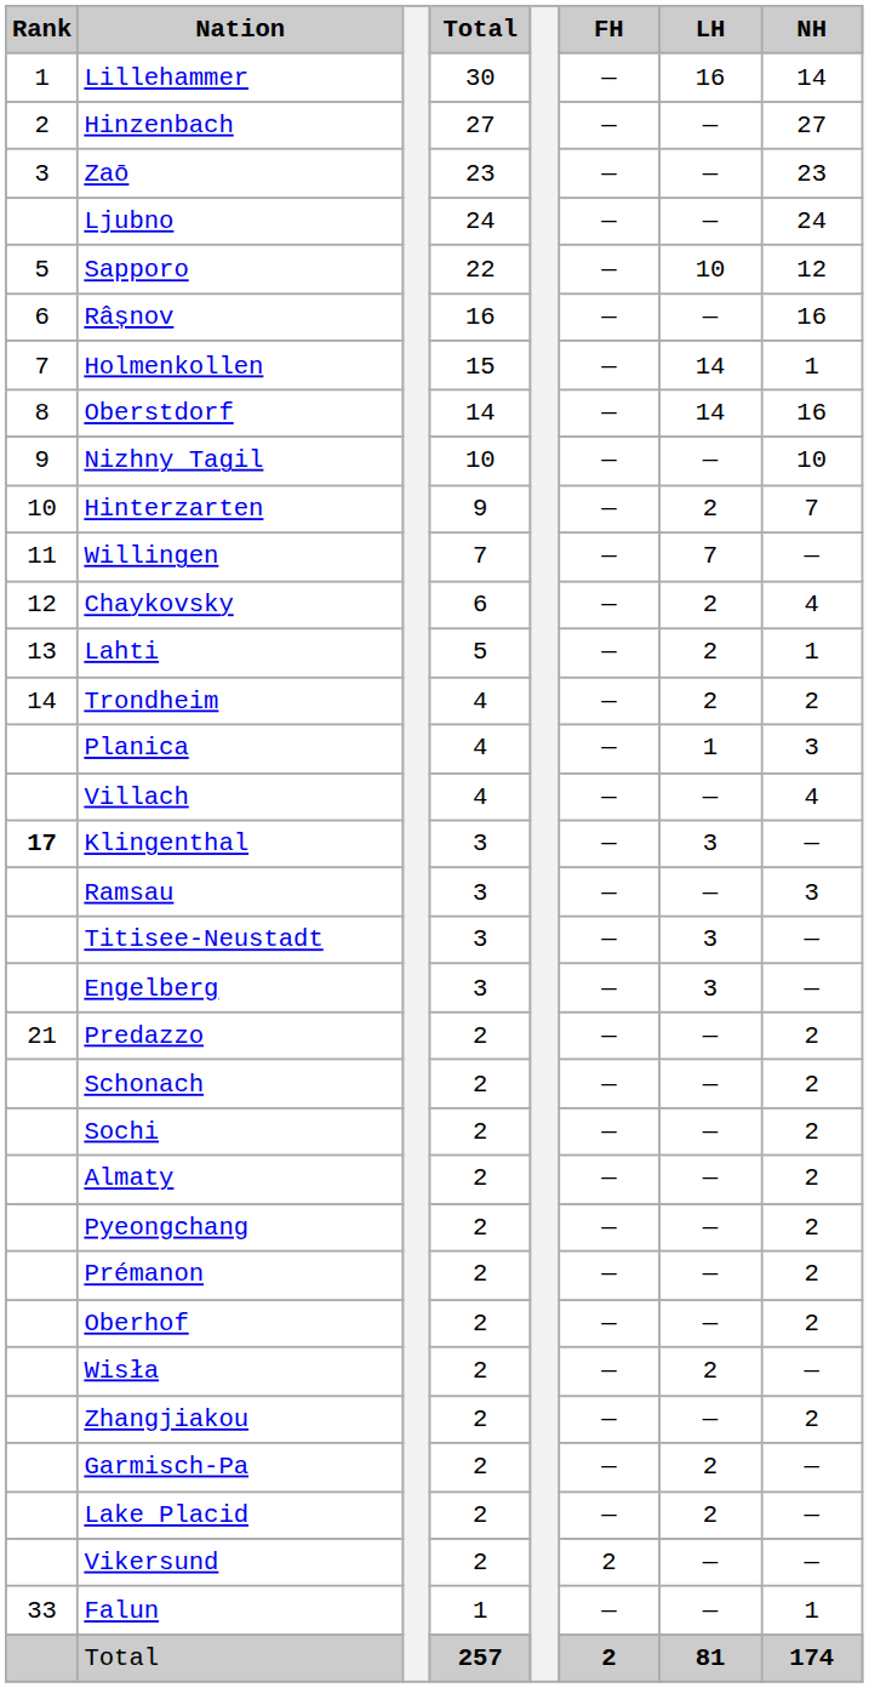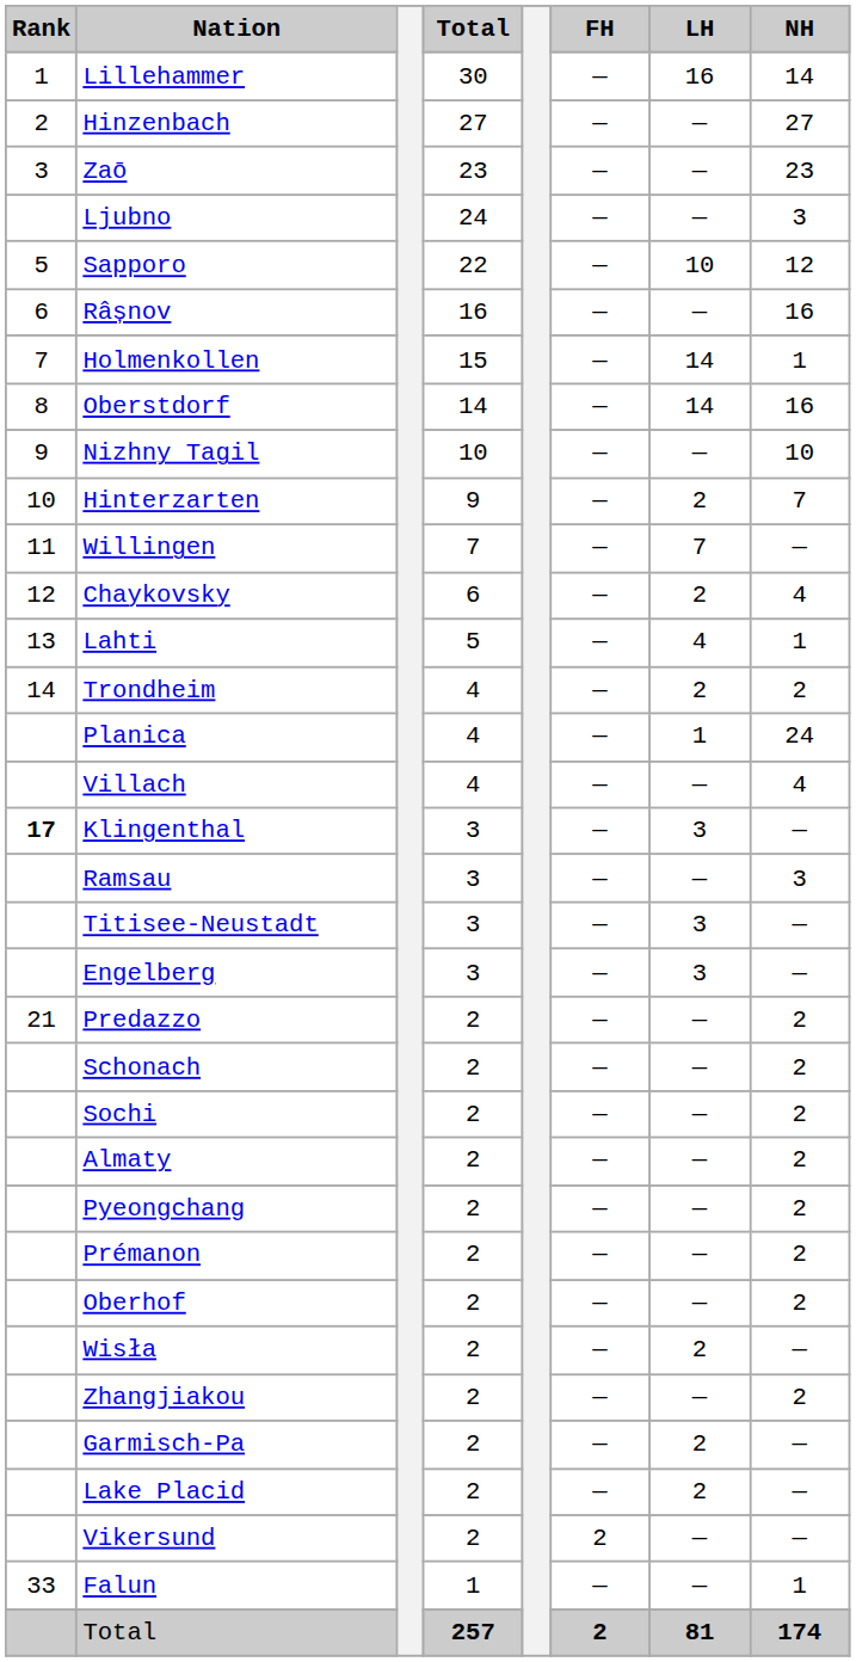Ljubno | NH: 24 -> 3
Lahti | LH: 2 -> 4
Planica | NH: 3 -> 24
